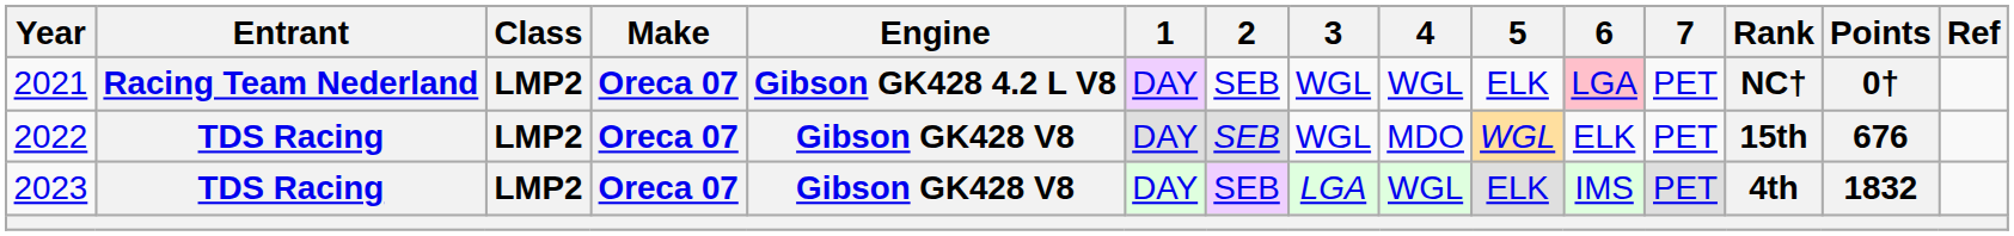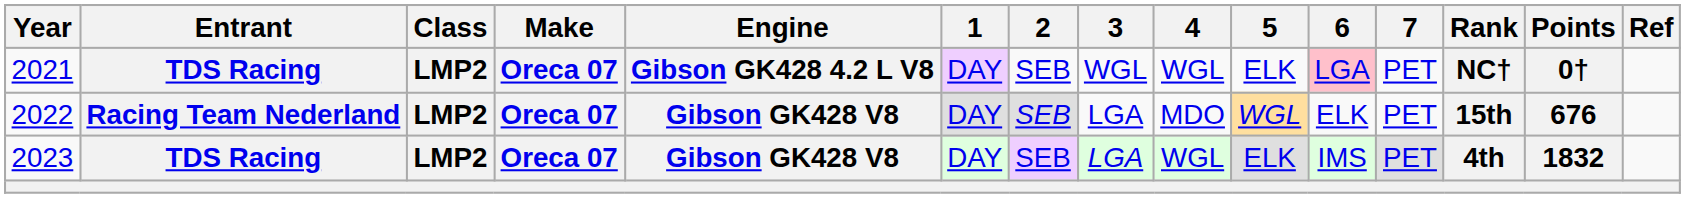2021 | Entrant: Racing Team Nederland -> TDS Racing
2022 | Entrant: TDS Racing -> Racing Team Nederland
2022 | 3: WGL -> LGA
